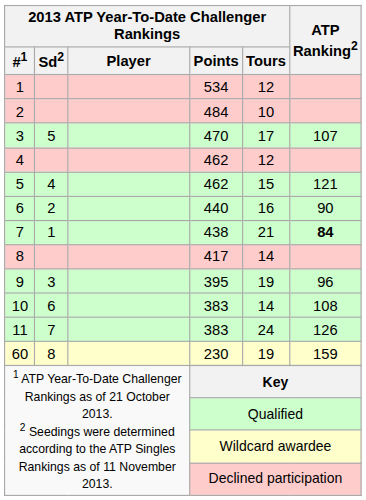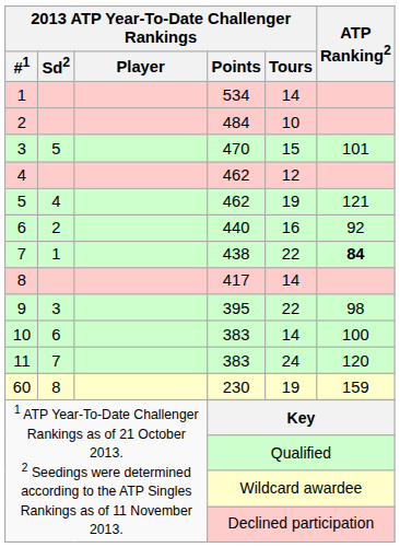534 | 2013 ATP Year-To-Date Challenger Rankings / Tours: 12 -> 14
470 | 2013 ATP Year-To-Date Challenger Rankings / Tours: 17 -> 15
470 | ATP Ranking2: 107 -> 101
5 / 462 | 2013 ATP Year-To-Date Challenger Rankings / Tours: 15 -> 19
440 | ATP Ranking2: 90 -> 92
438 | 2013 ATP Year-To-Date Challenger Rankings / Tours: 21 -> 22
395 | 2013 ATP Year-To-Date Challenger Rankings / Tours: 19 -> 22
395 | ATP Ranking2: 96 -> 98
10 / 383 | ATP Ranking2: 108 -> 100
11 / 383 | ATP Ranking2: 126 -> 120
